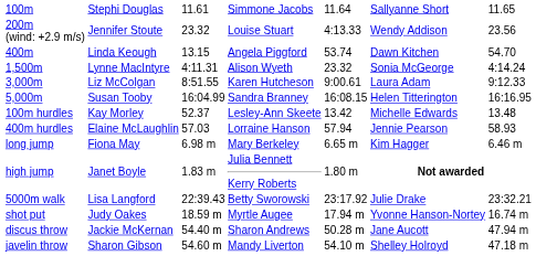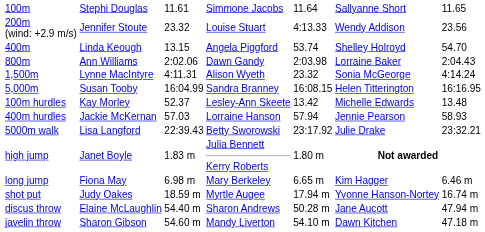400m | column 6: Dawn Kitchen -> Shelley Holroyd
+ row: 800m | Ann Williams | 2:02.06 | Dawn Gandy | 2:03.98 | Lorraine Baker | 2:04.43
- row: 3,000m | Liz McColgan | 8:51.55 | Karen Hutcheson | 9:00.61 | Laura Adam | 9:12.33
400m hurdles | column 2: Elaine McLaughlin -> Jackie McKernan
rows swapped: 5000m walk <-> long jump
discus throw | column 2: Jackie McKernan -> Elaine McLaughlin
javelin throw | column 6: Shelley Holroyd -> Dawn Kitchen
